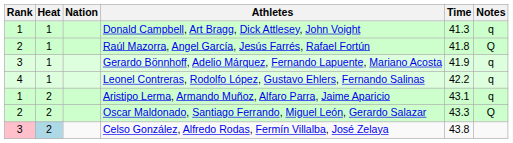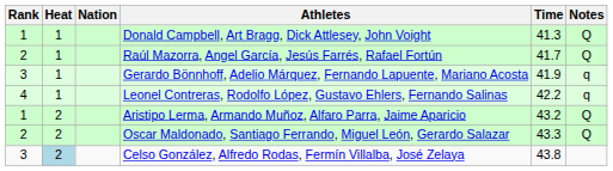Donald Campbell, Art Bragg, Dick Attlesey, John Voight | Notes: q -> Q
Raúl Mazorra, Angel García, Jesús Farrés, Rafael Fortún | Time: 41.8 -> 41.7
Aristipo Lerma, Armando Muñoz, Alfaro Parra, Jaime Aparicio | Time: 43.1 -> 43.2
Aristipo Lerma, Armando Muñoz, Alfaro Parra, Jaime Aparicio | Notes: q -> Q
Celso González, Alfredo Rodas, Fermín Villalba, José Zelaya | Rank: pink background -> no background
